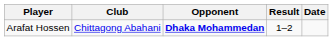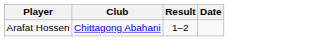- column: Opponent | Dhaka Mohammedan
